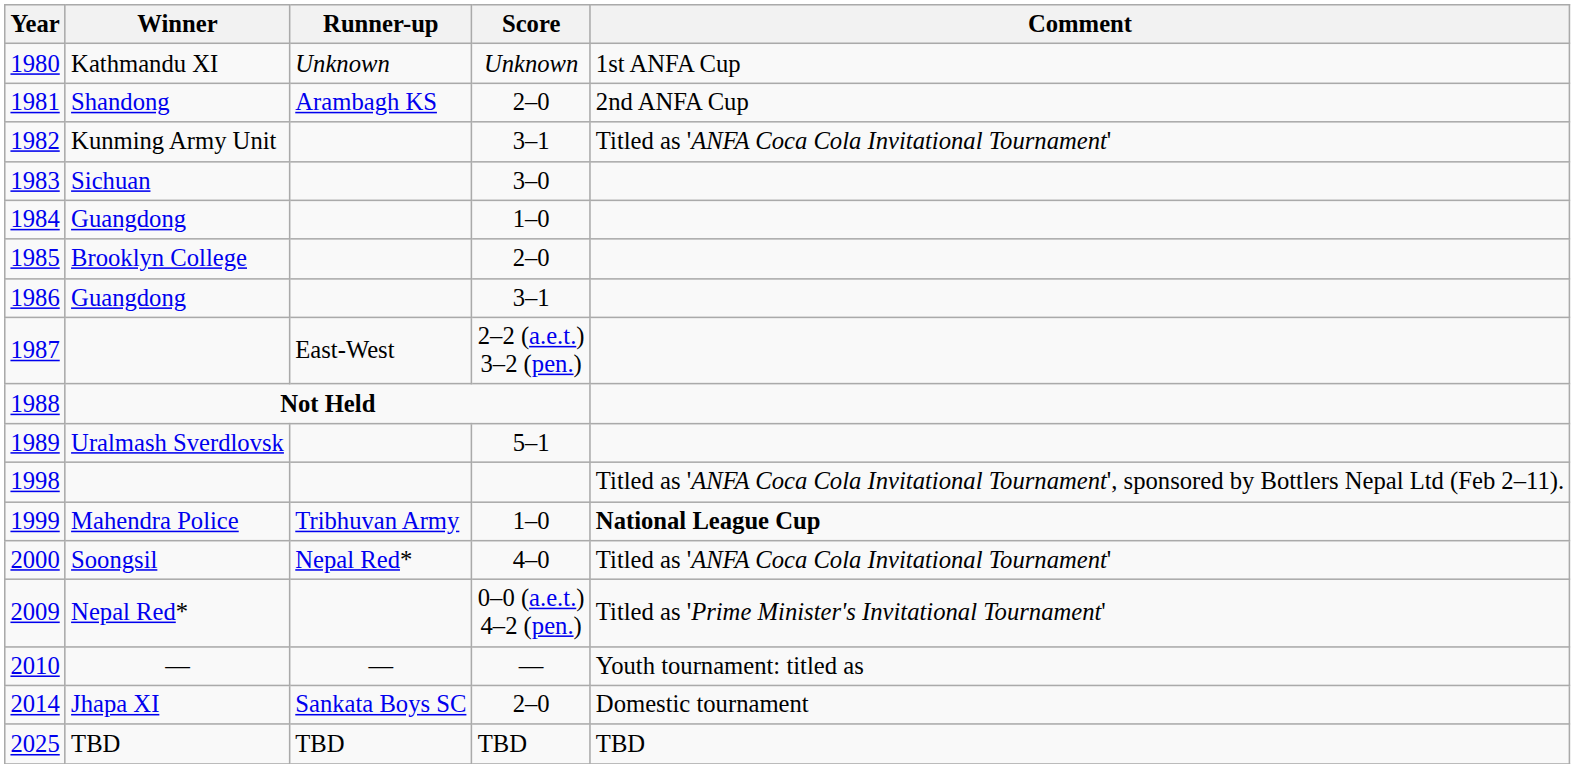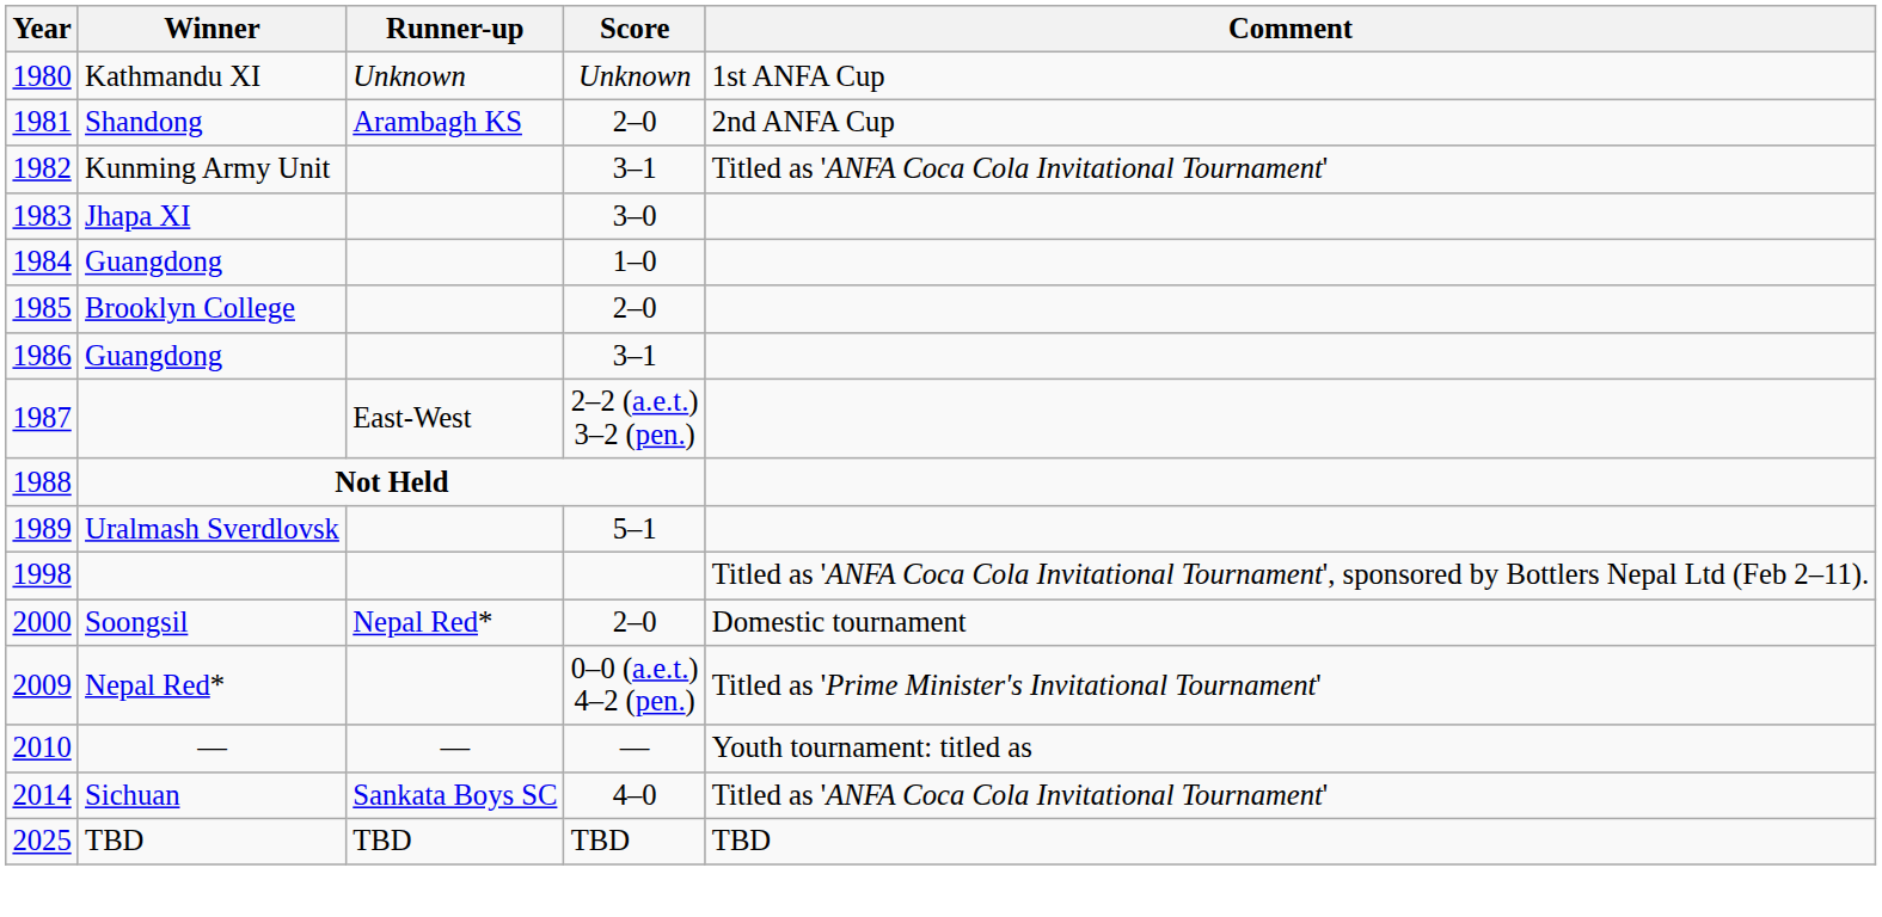1983 | Winner: Sichuan -> Jhapa XI
- row: 1999 | Mahendra Police | Tribhuvan Army | 1–0 | National League Cup
2000 | Score: 4–0 -> 2–0
2000 | Comment: Titled as 'ANFA Coca Cola Invitational Tournament' -> Domestic tournament
2014 | Winner: Jhapa XI -> Sichuan
2014 | Score: 2–0 -> 4–0
2014 | Comment: Domestic tournament -> Titled as 'ANFA Coca Cola Invitational Tournament'
